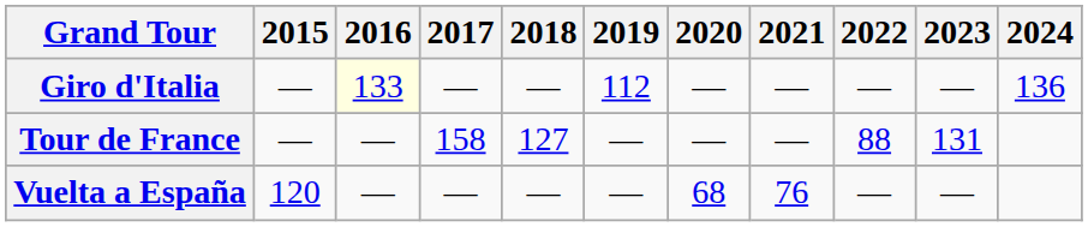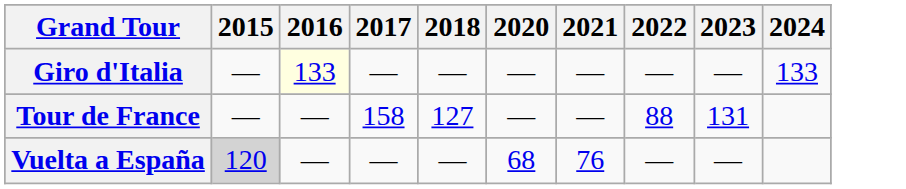- column: 2019 | 112 | — | —
Giro d'Italia | 2024: 136 -> 133
Vuelta a España | 2015: no background -> lightgrey background
